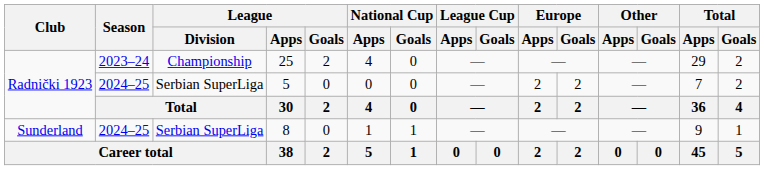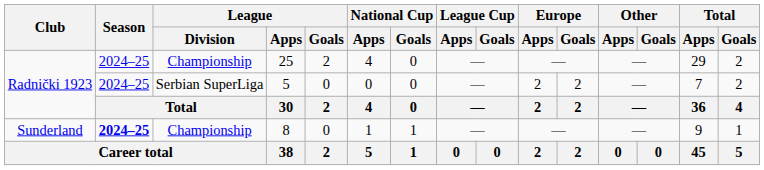25 | Season: 2023–24 -> 2024–25
8 | Season: normal -> bold
8 | League / Division: Serbian SuperLiga -> Championship
